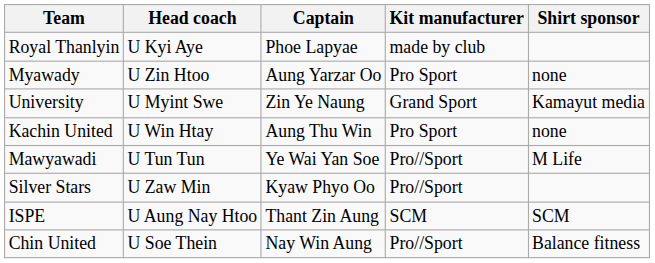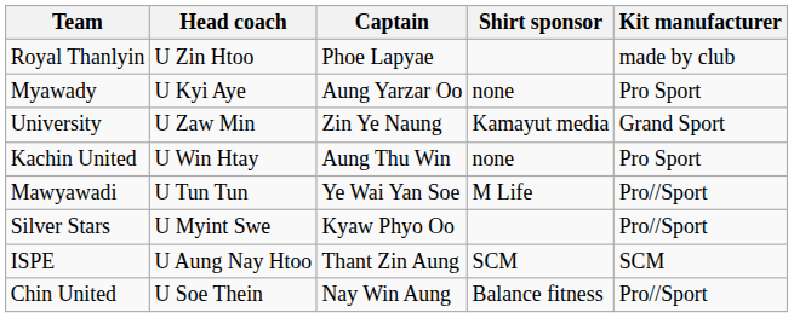columns swapped: Kit manufacturer <-> Shirt sponsor
Royal Thanlyin | Head coach: U Kyi Aye -> U Zin Htoo
Myawady | Head coach: U Zin Htoo -> U Kyi Aye
University | Head coach: U Myint Swe -> U Zaw Min
Silver Stars | Head coach: U Zaw Min -> U Myint Swe
